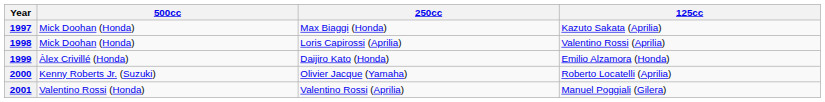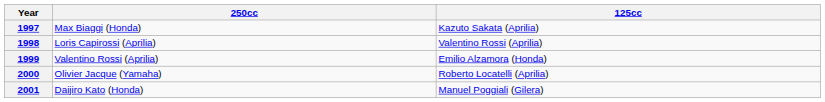- column: 500cc | Mick Doohan (Honda) | Mick Doohan (Honda) | Àlex Crivillé (Honda) | Kenny Roberts Jr. (Suzuki) | Valentino Rossi (Honda)
1999 | 250cc: Daijiro Kato (Honda) -> Valentino Rossi (Aprilia)
2001 | 250cc: Valentino Rossi (Aprilia) -> Daijiro Kato (Honda)
